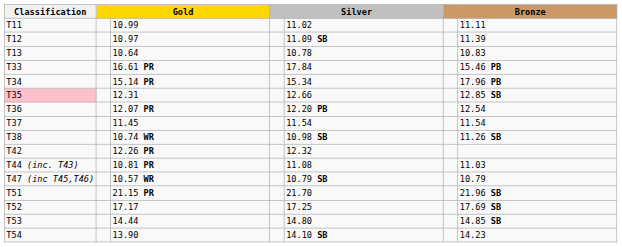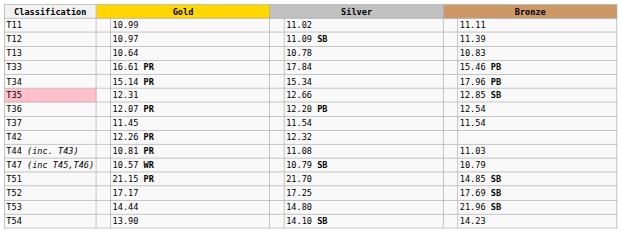- row: T38 | 10.74 WR | 10.98 SB | 11.26 SB
21.15 PR | column 7: 21.96 SB -> 14.85 SB
14.44 | column 7: 14.85 SB -> 21.96 SB
